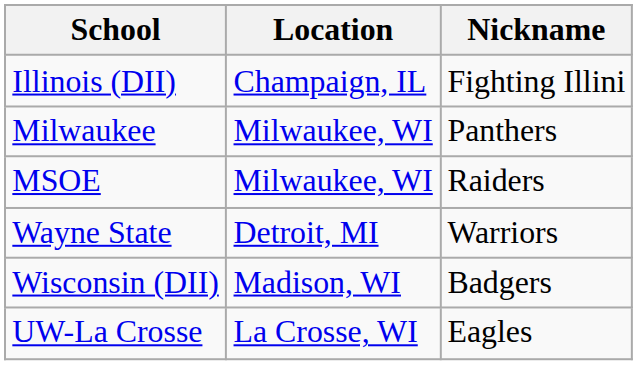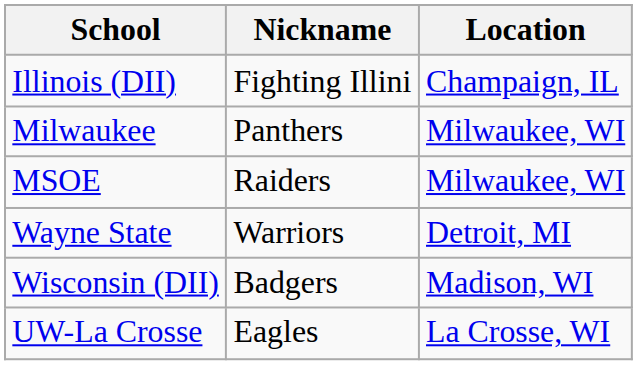columns swapped: Nickname <-> Location
